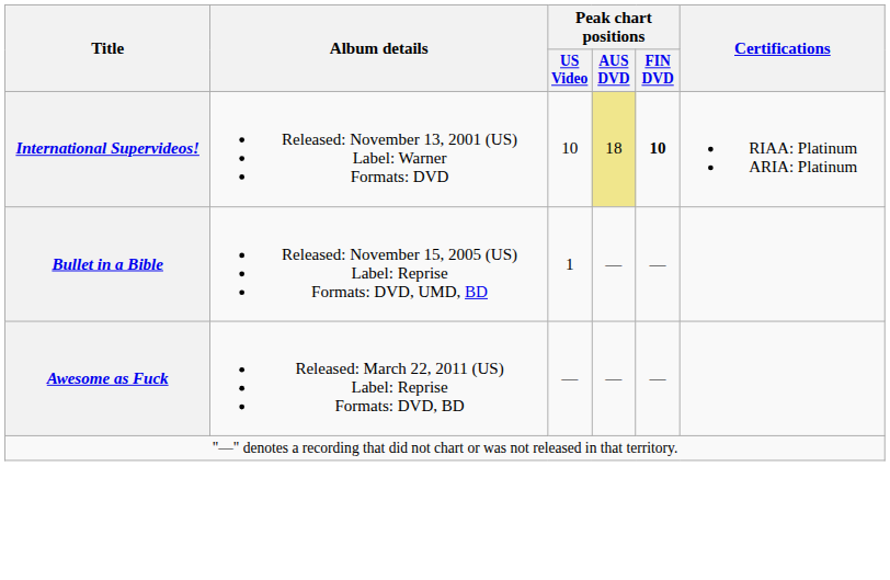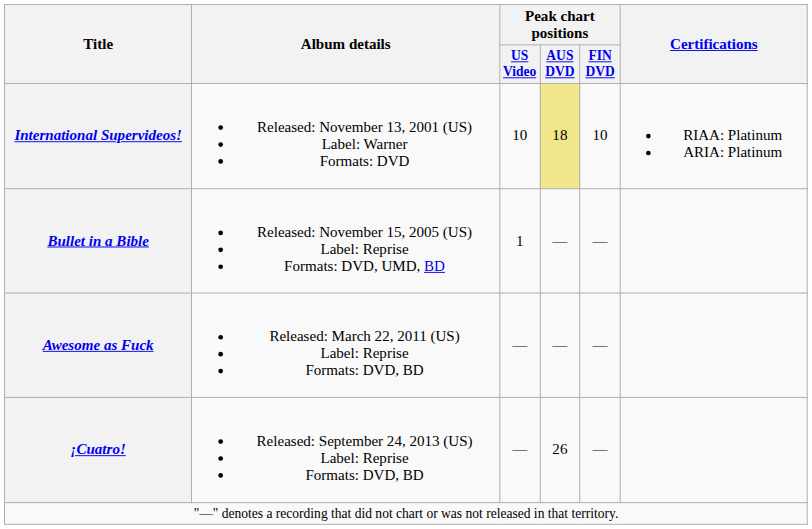International Supervideos! | Peak chart positions / FIN DVD: bold -> normal
+ row: ¡Cuatro! | Released: September 24, 2013 (US) Label: Reprise Formats: DVD, BD | — | 26 | —
